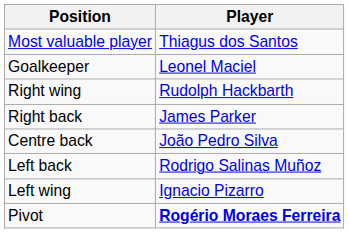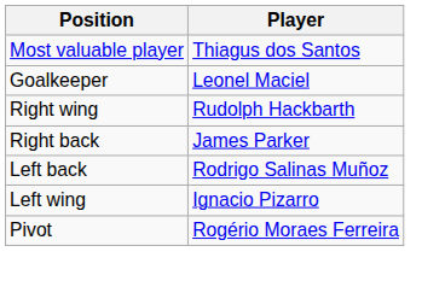- row: Centre back | João Pedro Silva
Pivot | Player: bold -> normal
